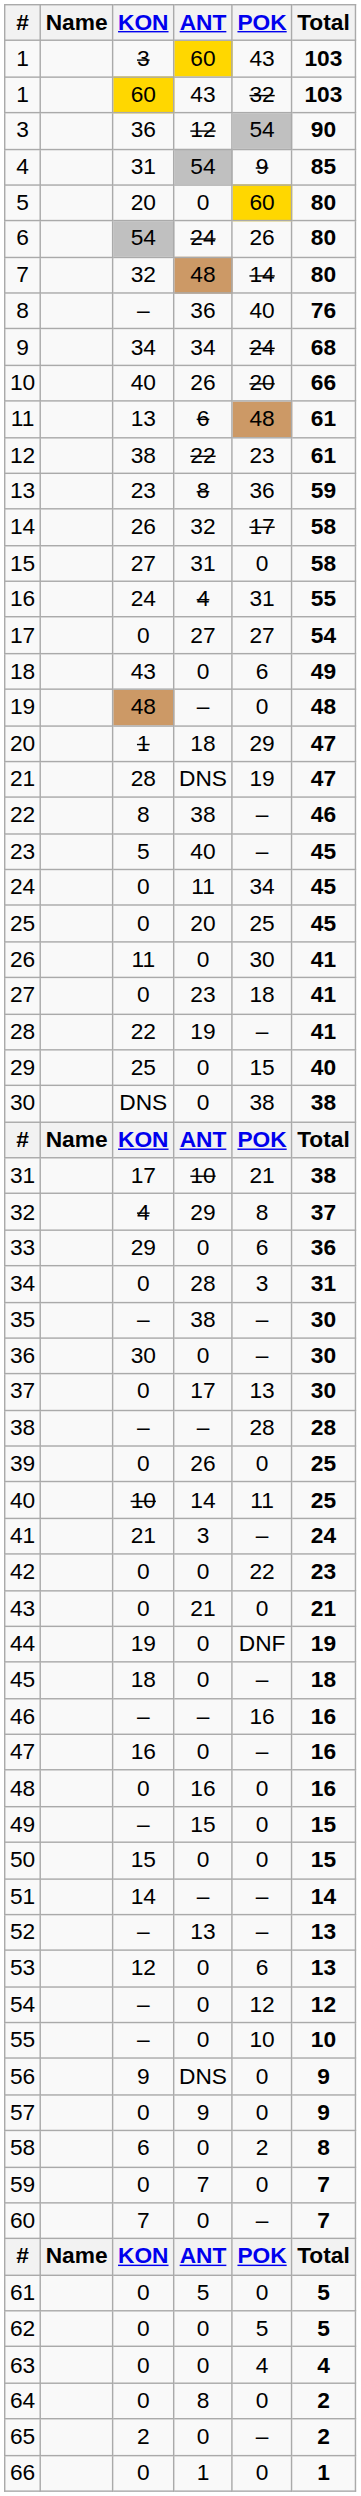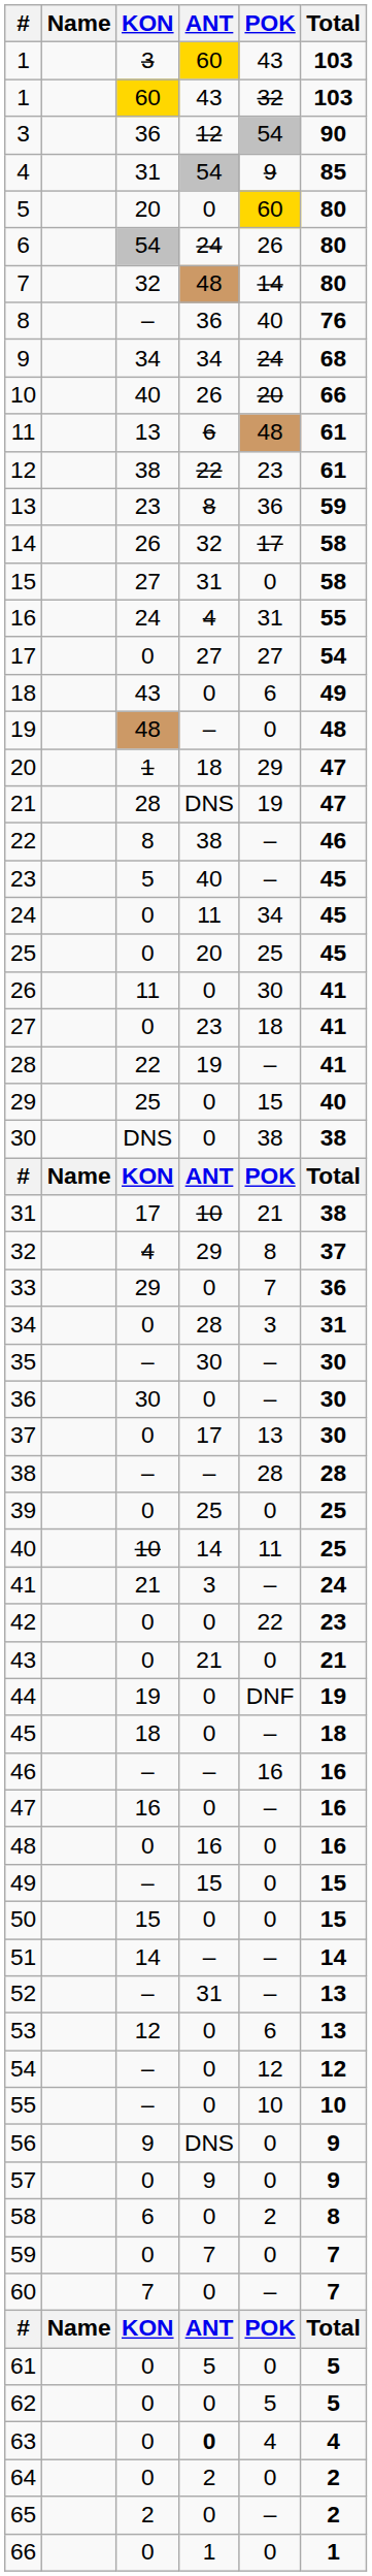33 | POK: 6 -> 7
35 | ANT: 38 -> 30
39 | ANT: 26 -> 25
52 | ANT: 13 -> 31
63 | ANT: normal -> bold
64 | ANT: 8 -> 2
